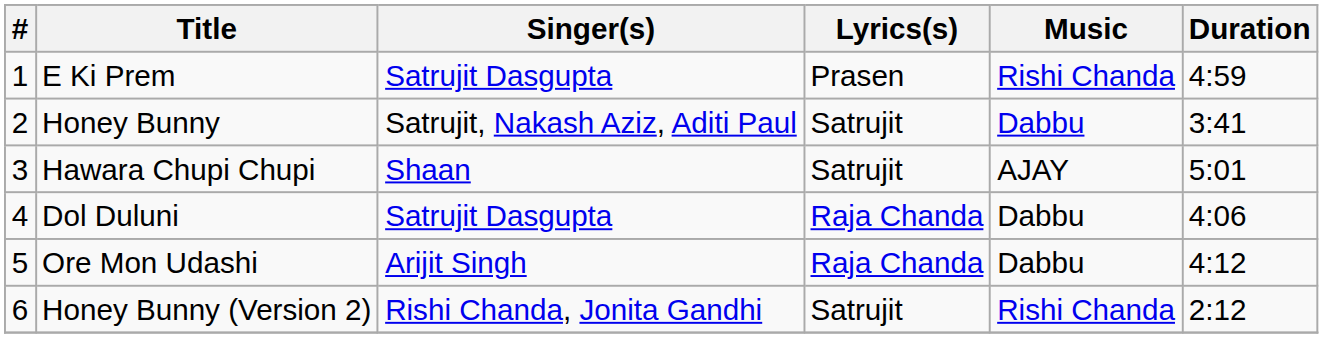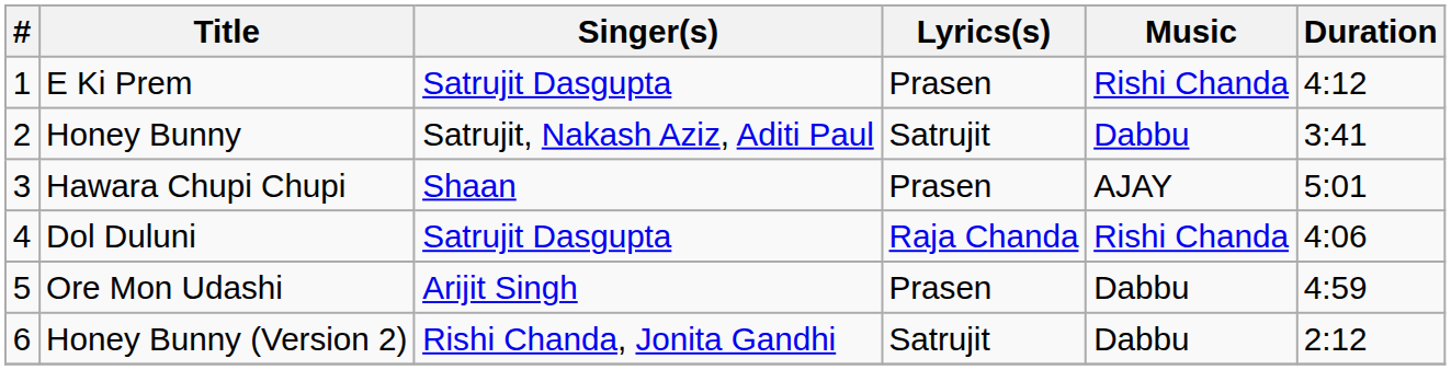E Ki Prem | Duration: 4:59 -> 4:12
Hawara Chupi Chupi | Lyrics(s): Satrujit -> Prasen
Dol Duluni | Music: Dabbu -> Rishi Chanda
Ore Mon Udashi | Lyrics(s): Raja Chanda -> Prasen
Ore Mon Udashi | Duration: 4:12 -> 4:59
Honey Bunny (Version 2) | Music: Rishi Chanda -> Dabbu
